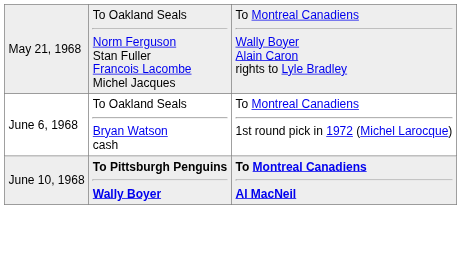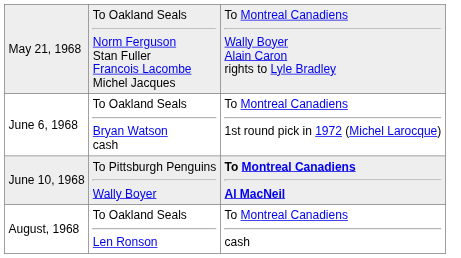June 10, 1968 | column 2: bold -> normal
+ row: August, 1968 | To Oakland Seals Len Ronson | To Montreal Canadiens cash
